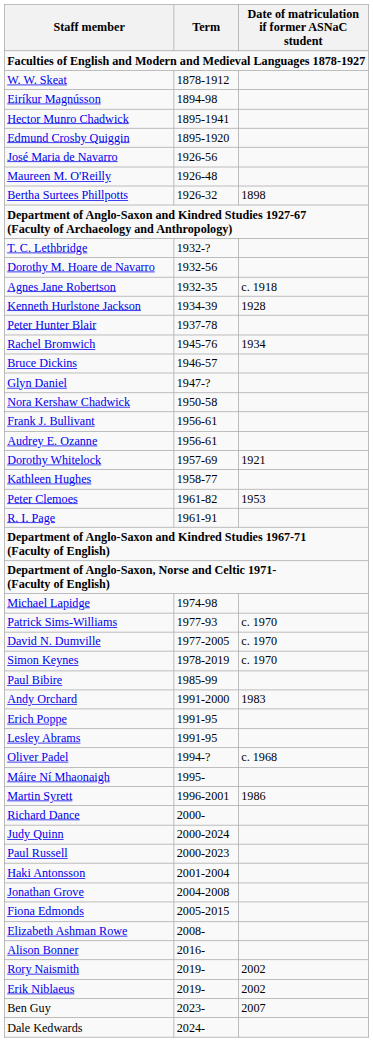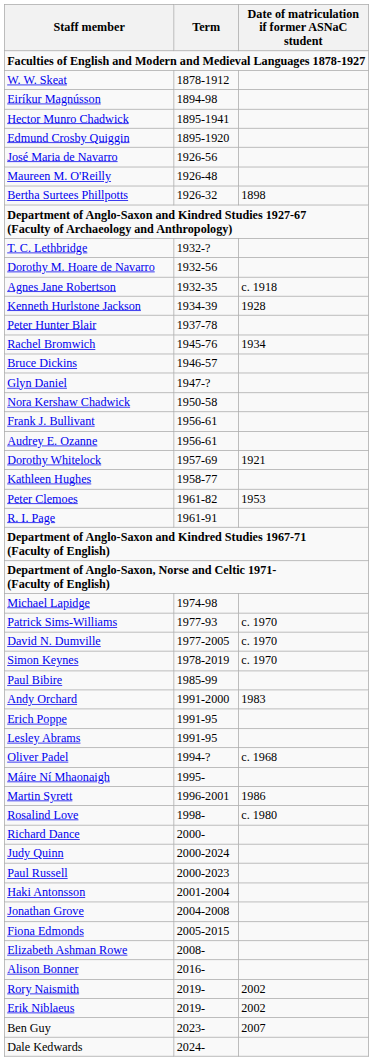+ row: Rosalind Love | 1998- | c. 1980
